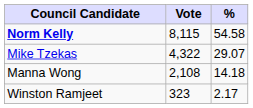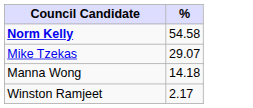- column: Vote | 8,115 | 4,322 | 2,108 | 323
